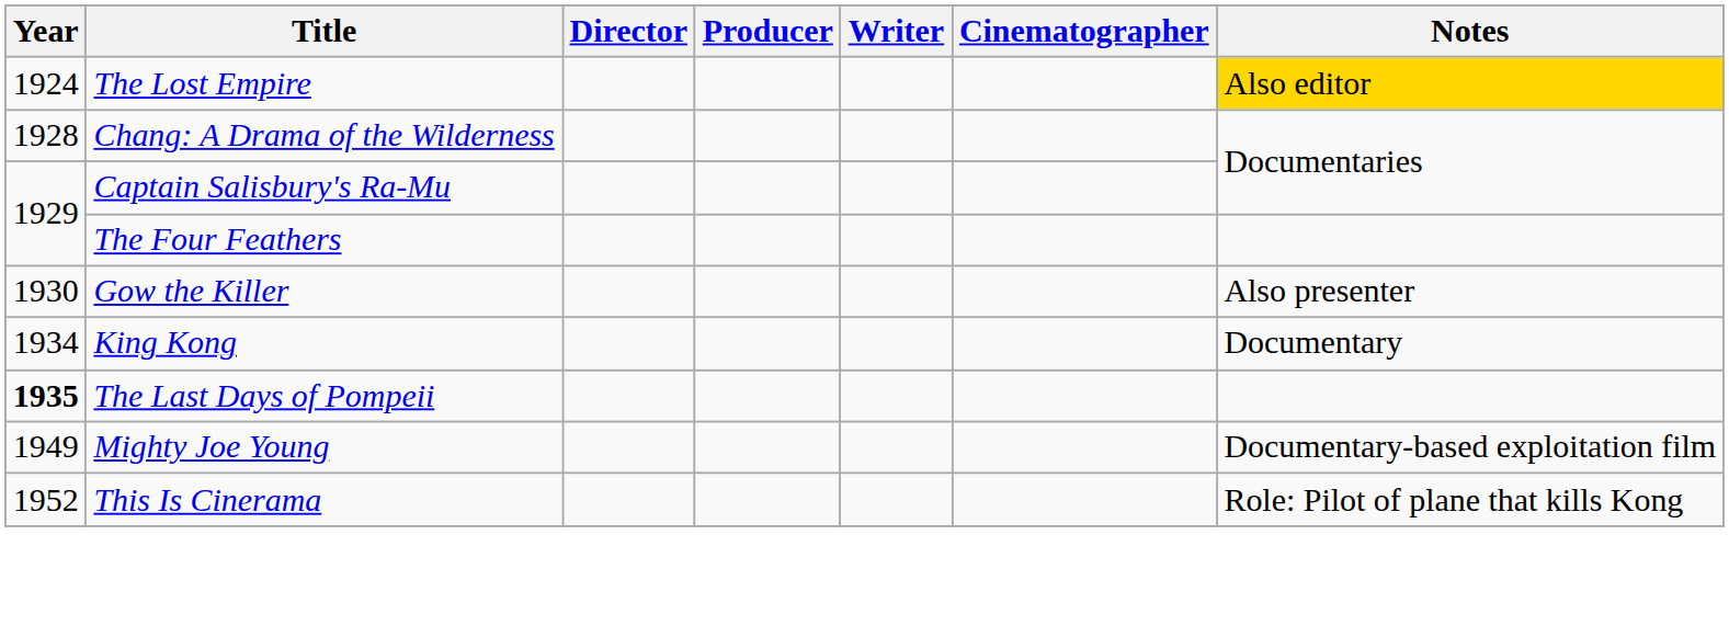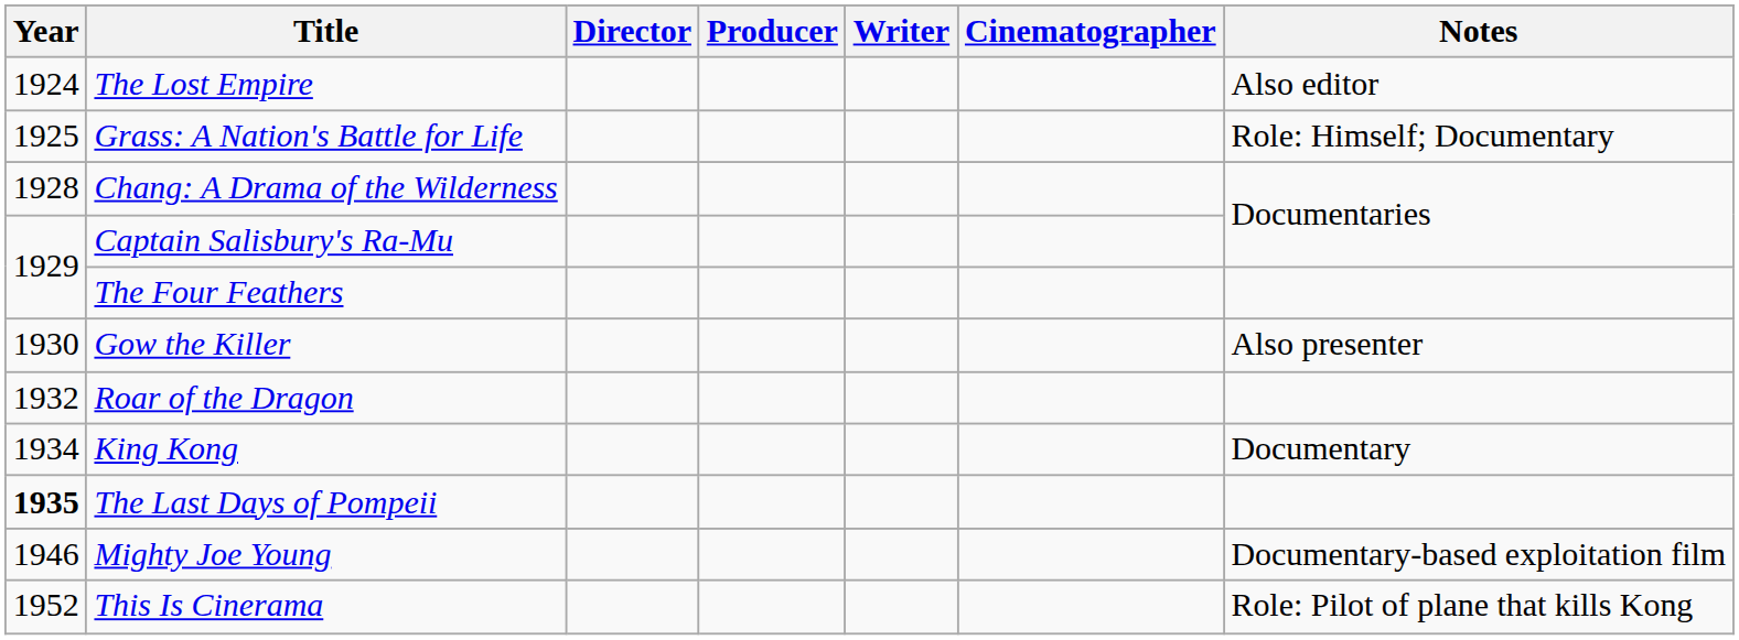The Lost Empire | Notes: gold background -> no background
+ row: 1925 | Grass: A Nation's Battle for Life | Role: Himself; Documentary
+ row: 1932 | Roar of the Dragon
Mighty Joe Young | Year: 1949 -> 1946
